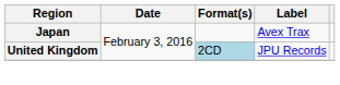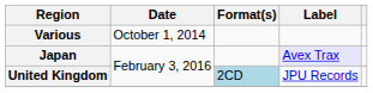+ row: Various | October 1, 2014
Japan | Label: no background -> lavender background
